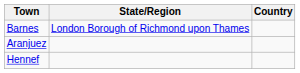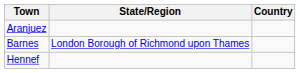rows swapped: Aranjuez <-> Barnes
